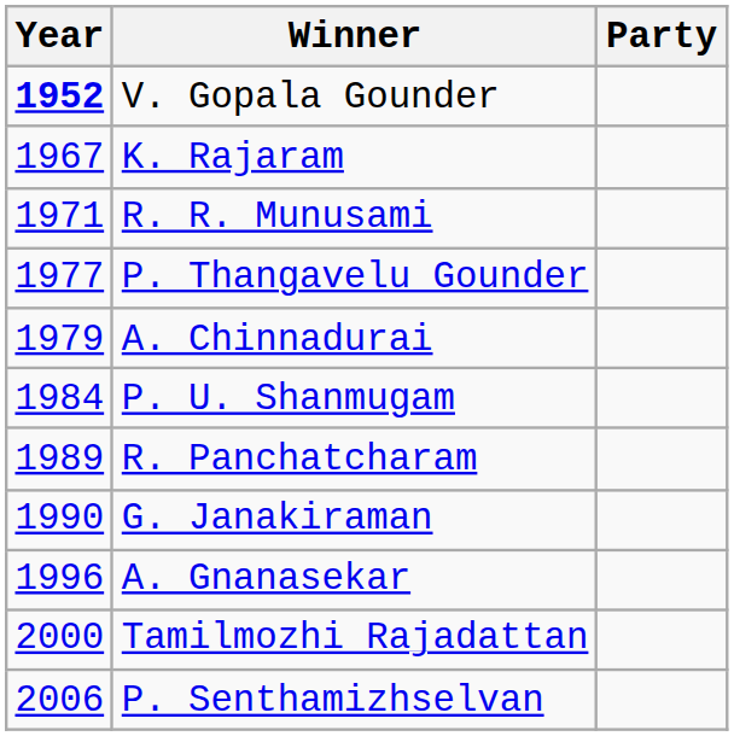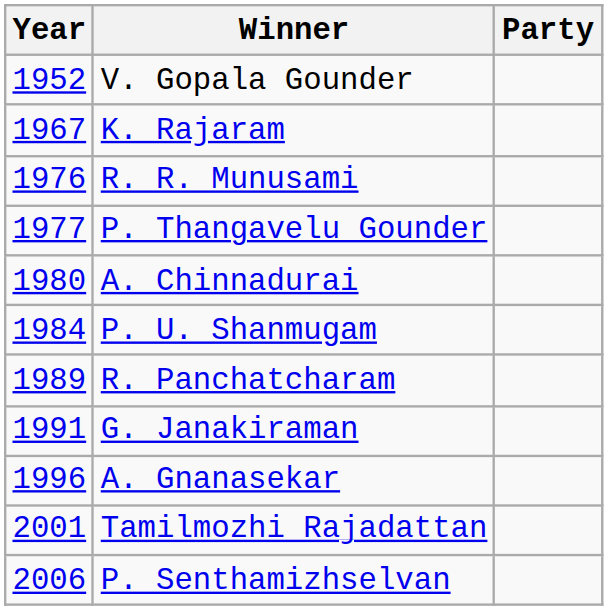V. Gopala Gounder | Year: bold -> normal
R. R. Munusami | Year: 1971 -> 1976
A. Chinnadurai | Year: 1979 -> 1980
G. Janakiraman | Year: 1990 -> 1991
Tamilmozhi Rajadattan | Year: 2000 -> 2001
